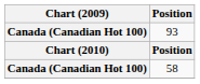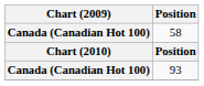rows swapped: 58 <-> 93
